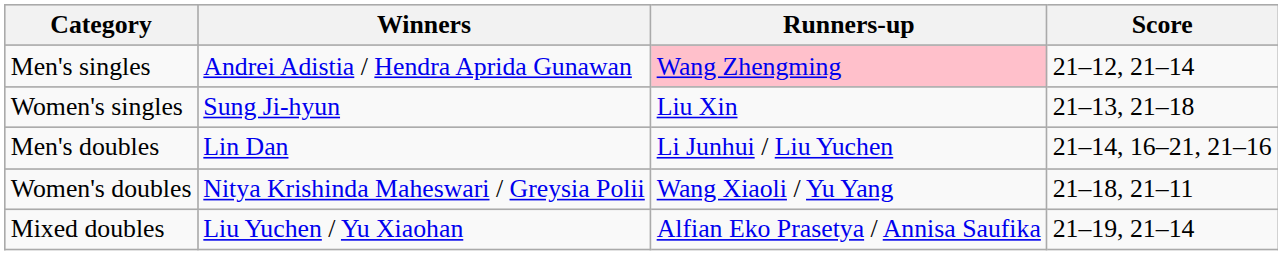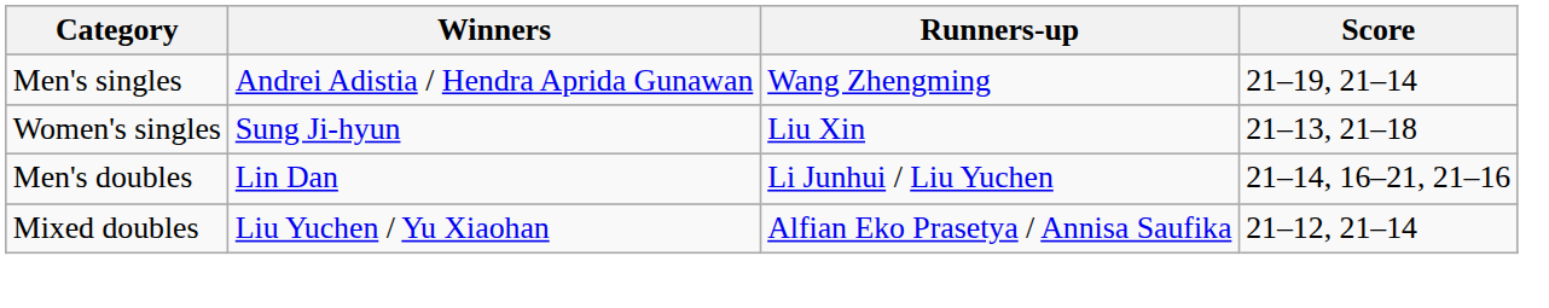Men's singles | Runners-up: pink background -> no background
Men's singles | Score: 21–12, 21–14 -> 21–19, 21–14
- row: Women's doubles | Nitya Krishinda Maheswari / Greysia Polii | Wang Xiaoli / Yu Yang | 21–18, 21–11
Mixed doubles | Score: 21–19, 21–14 -> 21–12, 21–14
